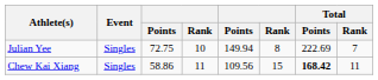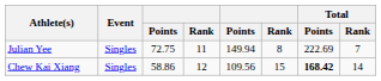Julian Yee | column 4: 10 -> 11
Chew Kai Xiang | column 4: 11 -> 12
Chew Kai Xiang | Total / Rank: 11 -> 14
